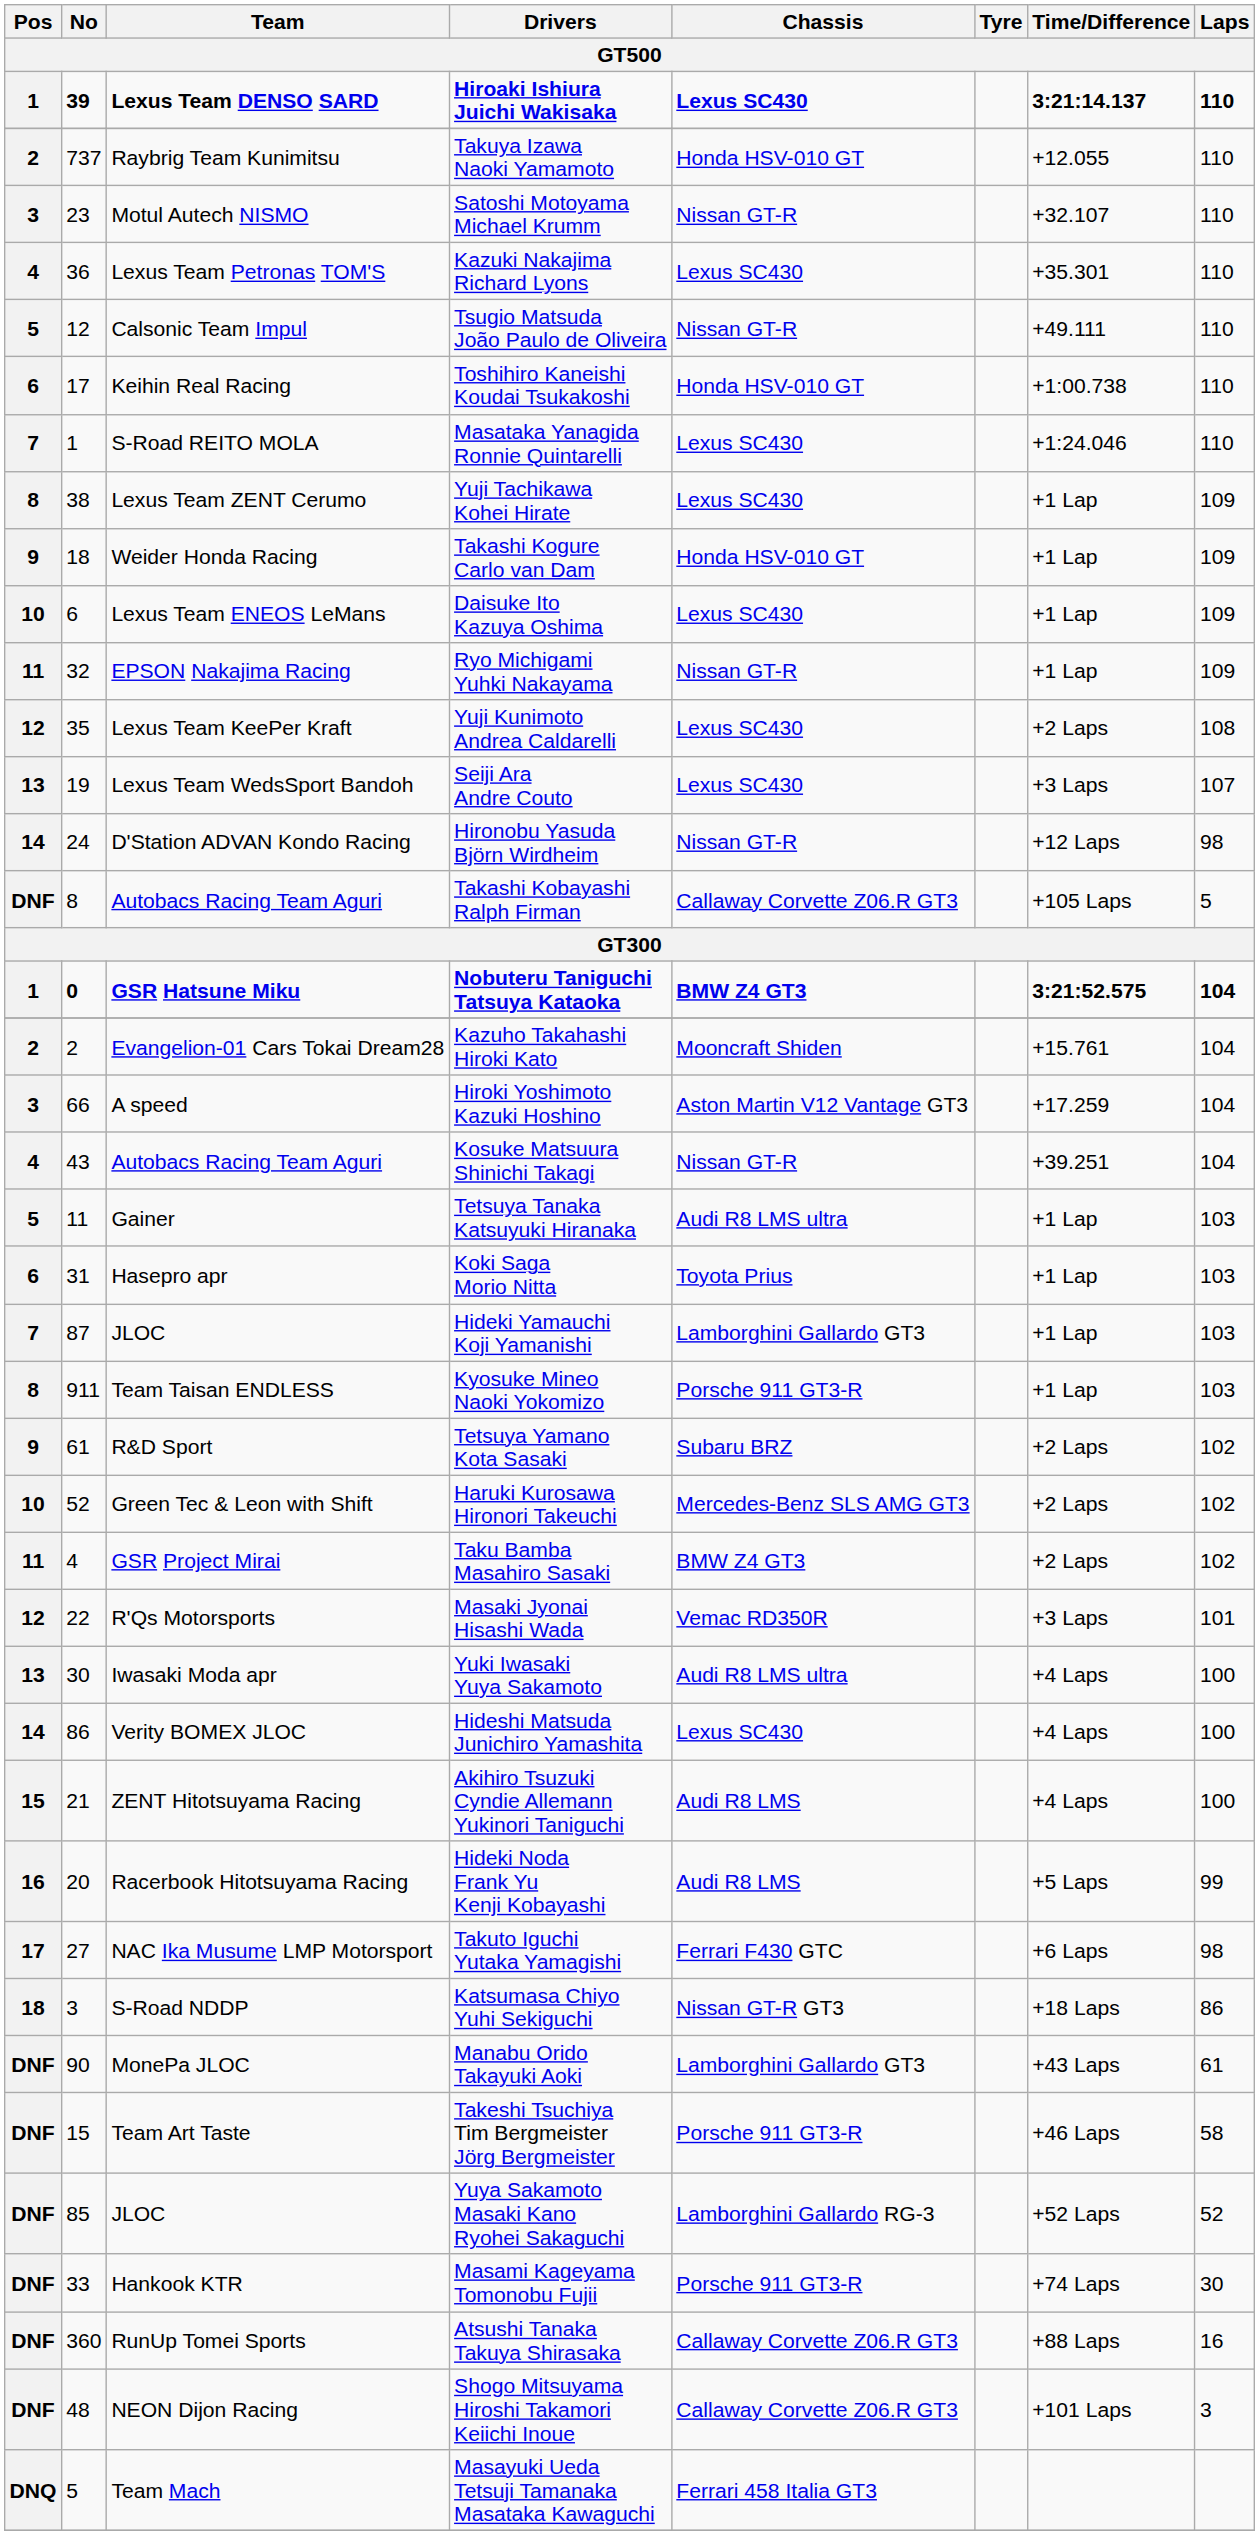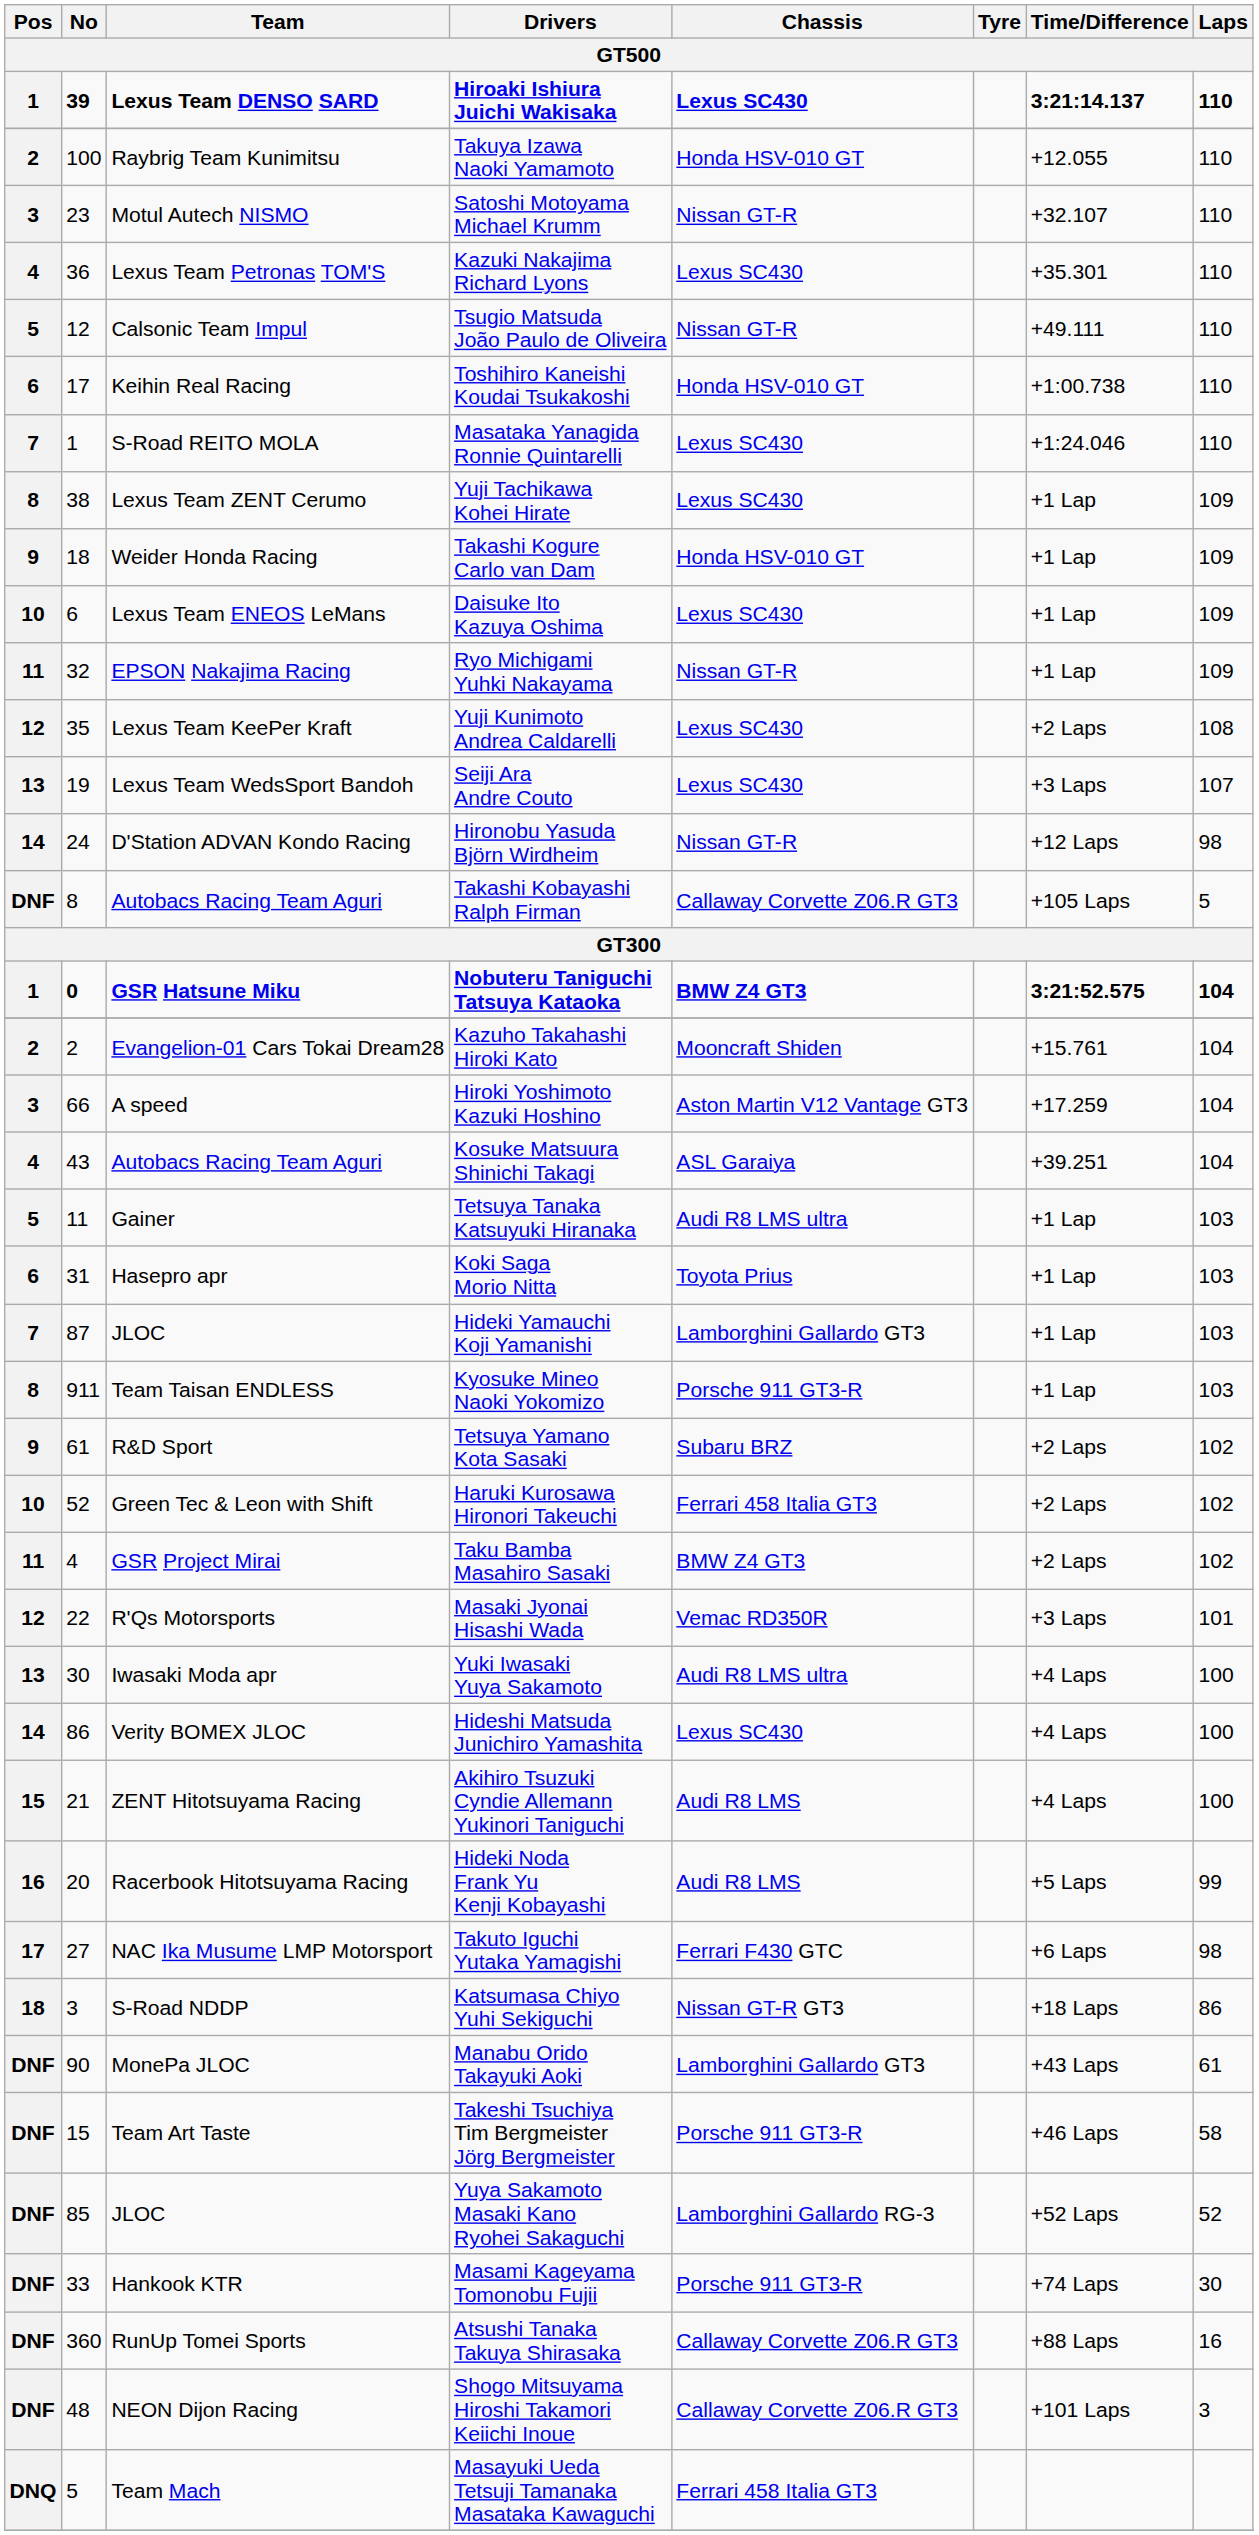Takuya Izawa Naoki Yamamoto | No: 737 -> 100
Kosuke Matsuura Shinichi Takagi | Chassis: Nissan GT-R -> ASL Garaiya
Haruki Kurosawa Hironori Takeuchi | Chassis: Mercedes-Benz SLS AMG GT3 -> Ferrari 458 Italia GT3
